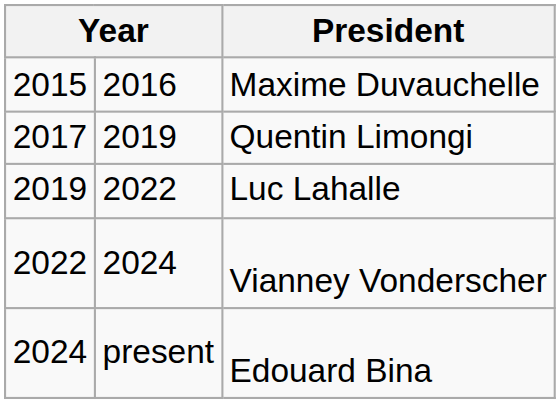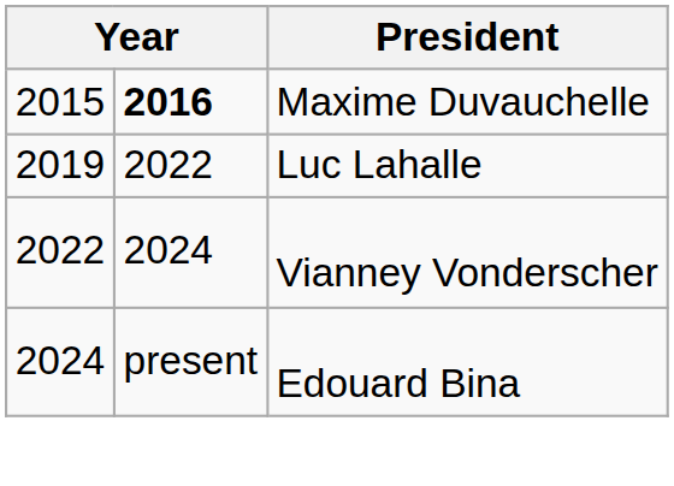Maxime Duvauchelle | column 2: normal -> bold
- row: 2017 | 2019 | Quentin Limongi
